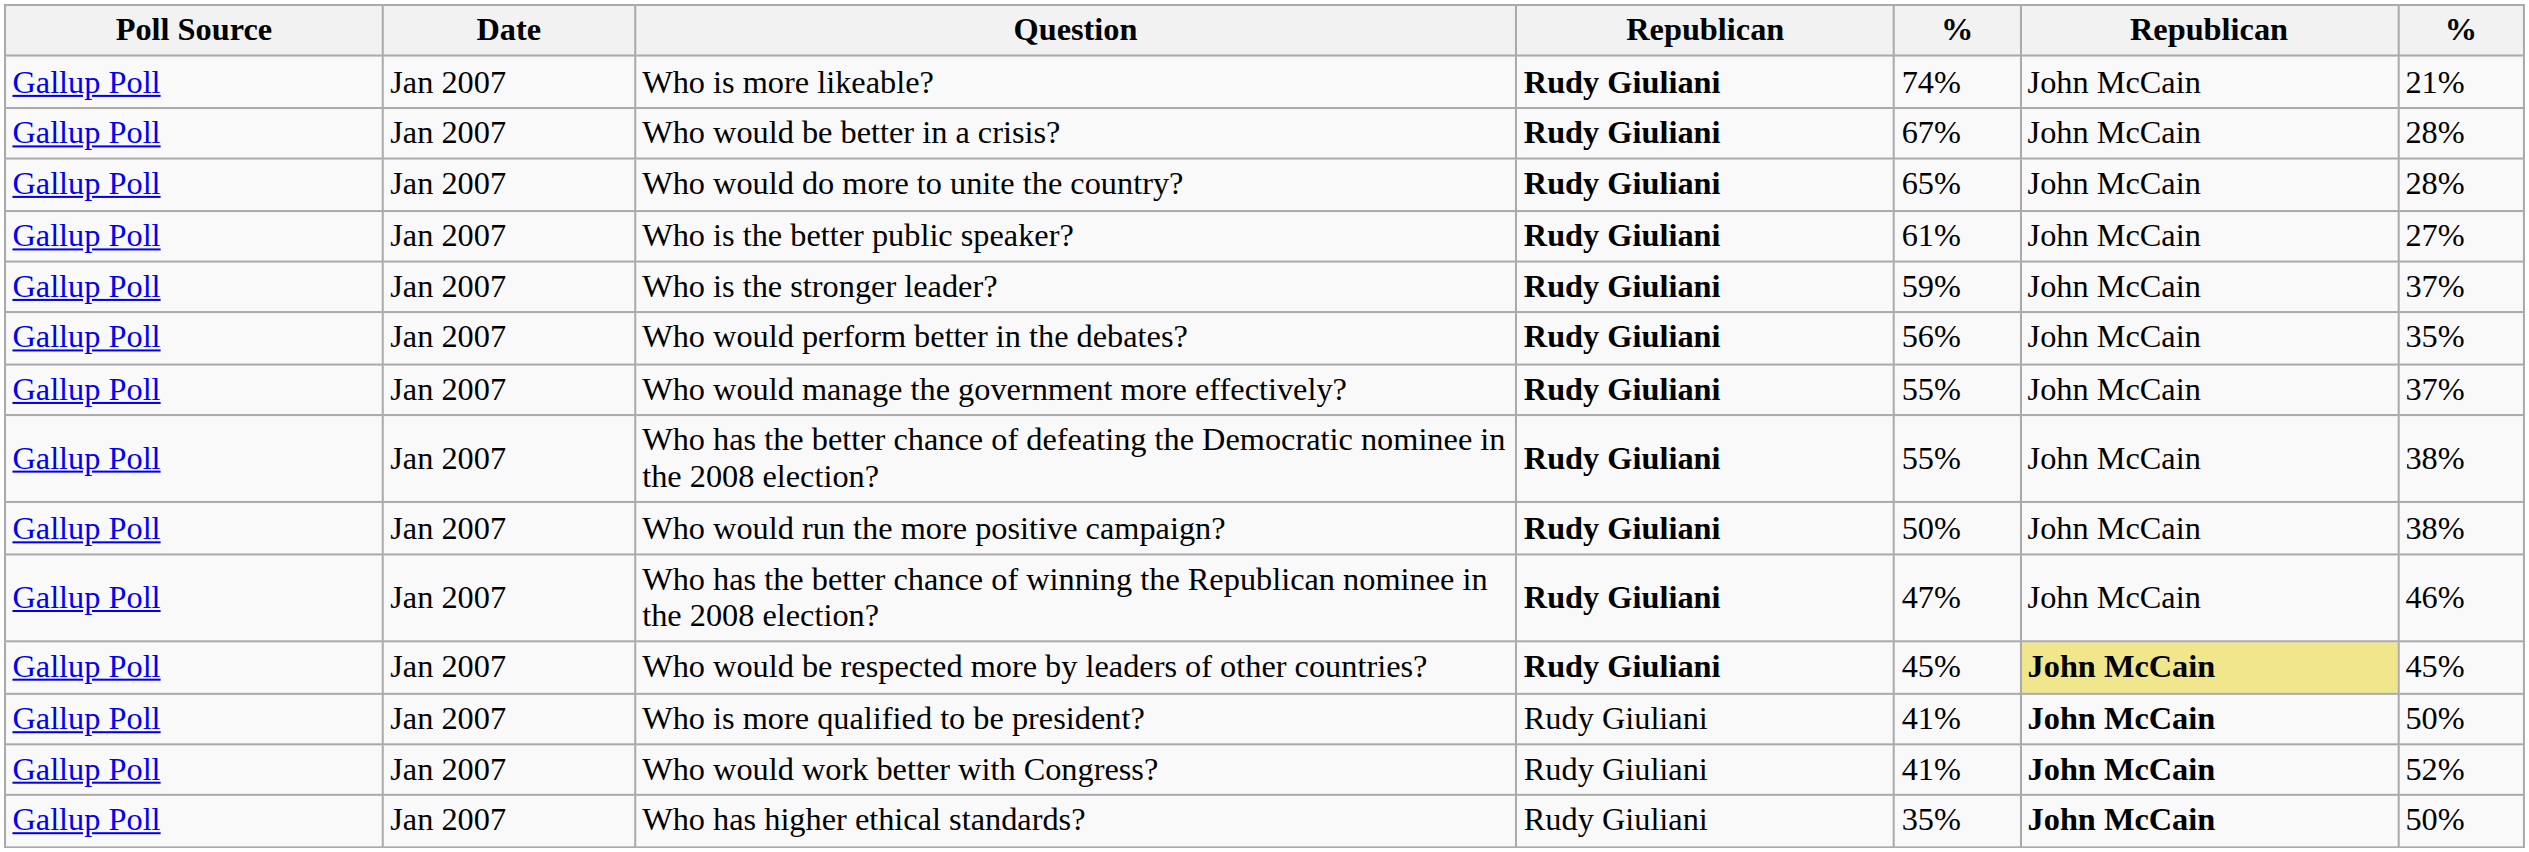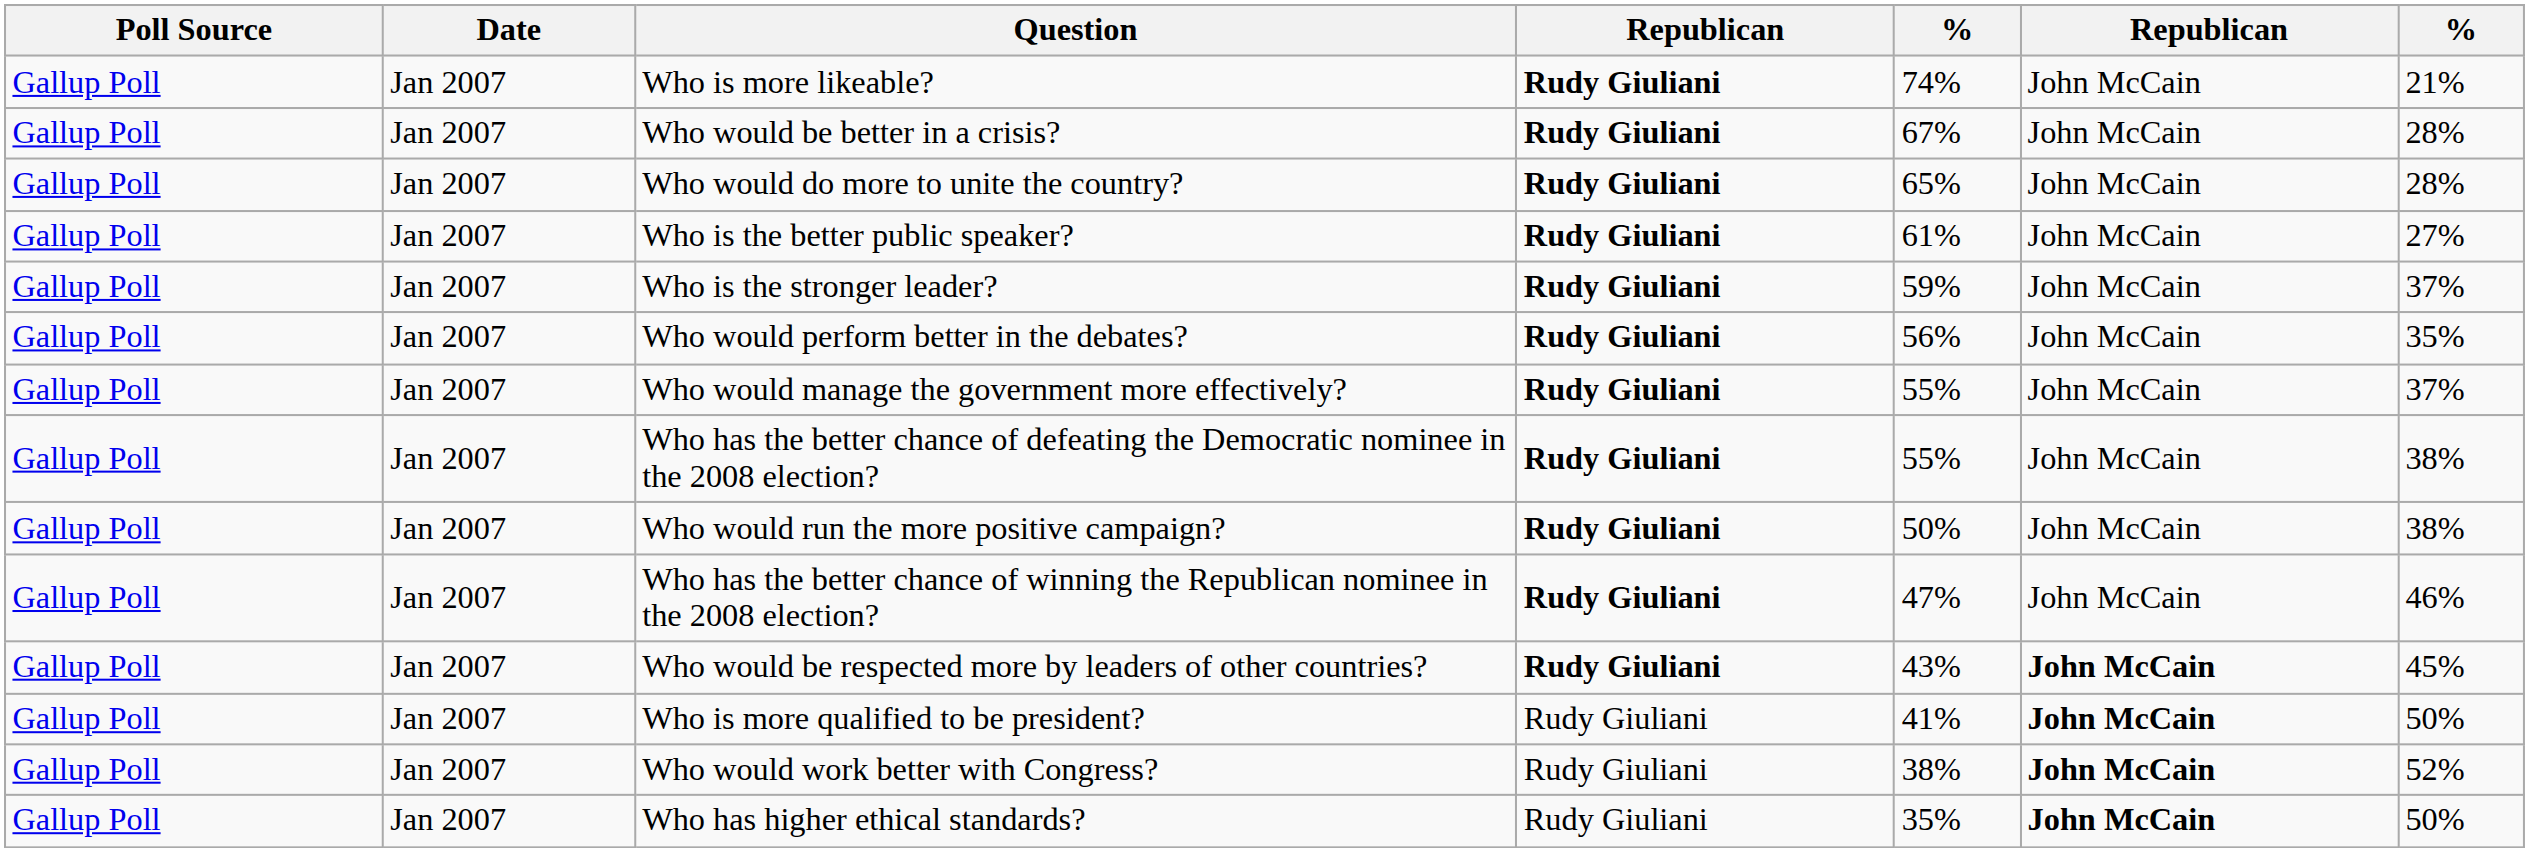Who would be respected more by leaders of other countries? | column 5: 45% -> 43%
Who would be respected more by leaders of other countries? | column 6: khaki background -> no background
Who would work better with Congress? | column 5: 41% -> 38%
